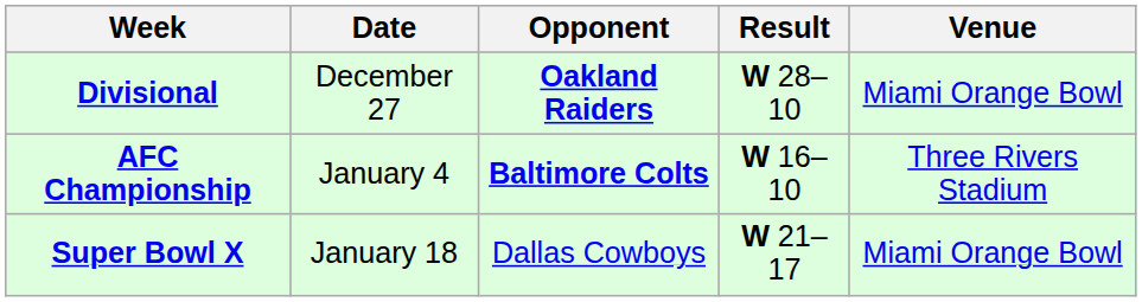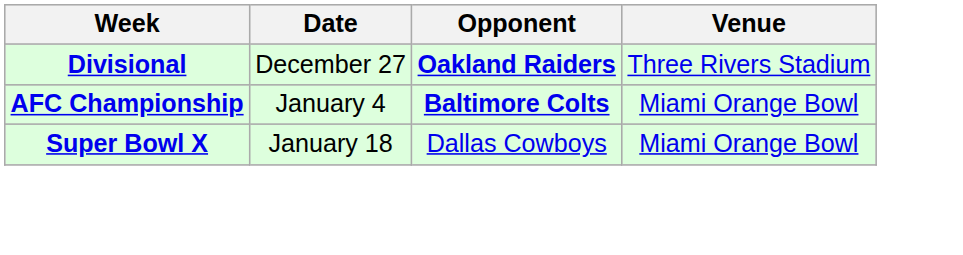- column: Result | W 28–10 | W 16–10 | W 21–17
Divisional | Venue: Miami Orange Bowl -> Three Rivers Stadium
AFC Championship | Venue: Three Rivers Stadium -> Miami Orange Bowl
